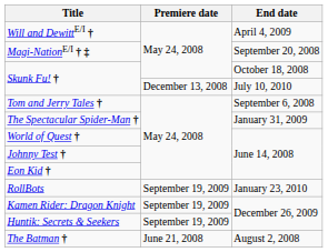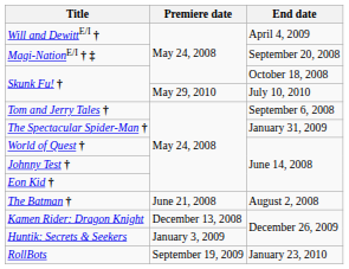Skunk Fu! † / July 10, 2010 | Premiere date: December 13, 2008 -> May 29, 2010
rows swapped: The Batman † <-> RollBots
Kamen Rider: Dragon Knight | Premiere date: September 19, 2009 -> December 13, 2008
Huntik: Secrets & Seekers | Premiere date: September 19, 2009 -> January 3, 2009
